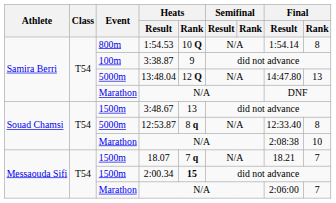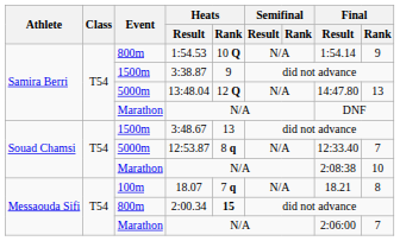1:54.53 | Final / Rank: 8 -> 9
3:38.87 | Event: 100m -> 1500m
12:53.87 | Final / Rank: 8 -> 7
18.07 | Event: 1500m -> 100m
18.07 | Final / Rank: 7 -> 8
2:00.34 | Event: 1500m -> 800m
